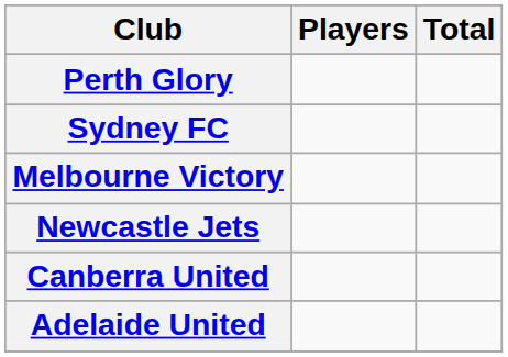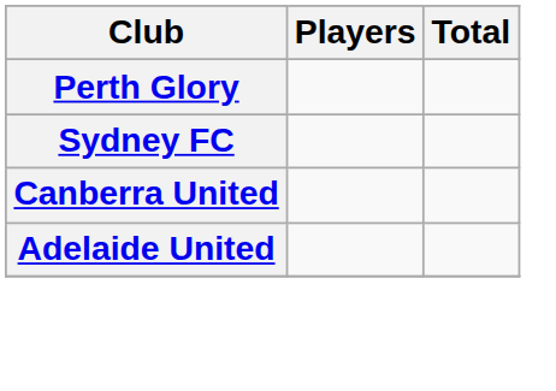- row: Melbourne Victory
- row: Newcastle Jets
